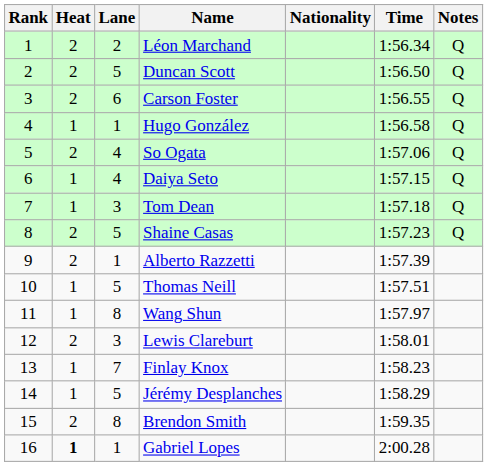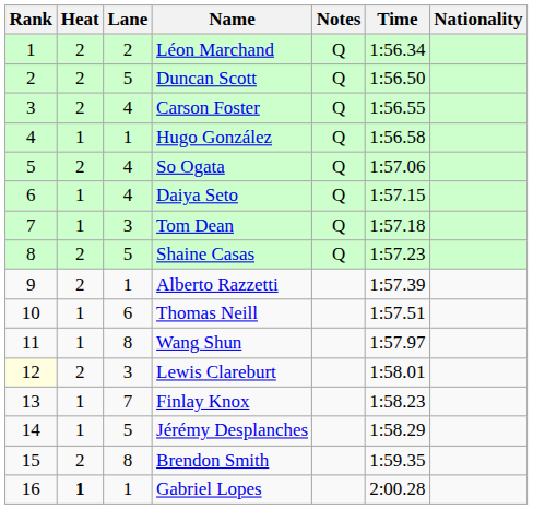columns swapped: Nationality <-> Notes
Carson Foster | Lane: 6 -> 4
Thomas Neill | Lane: 5 -> 6
Lewis Clareburt | Rank: no background -> lightyellow background
